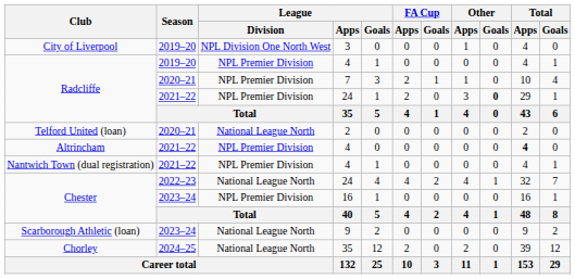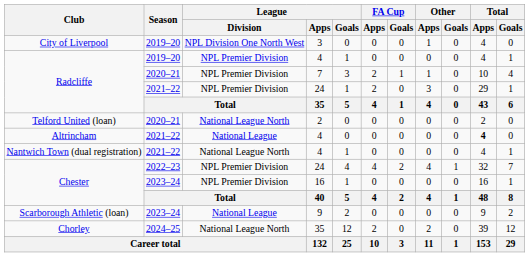Radcliffe / 24 | Other / Goals: bold -> normal
Altrincham | League / Division: NPL Premier Division -> National League
Nantwich Town (dual registration) | League / Division: NPL Premier Division -> National League North
Chester / 24 | League / Division: National League North -> NPL Premier Division
Scarborough Athletic (loan) | League / Division: National League North -> National League
